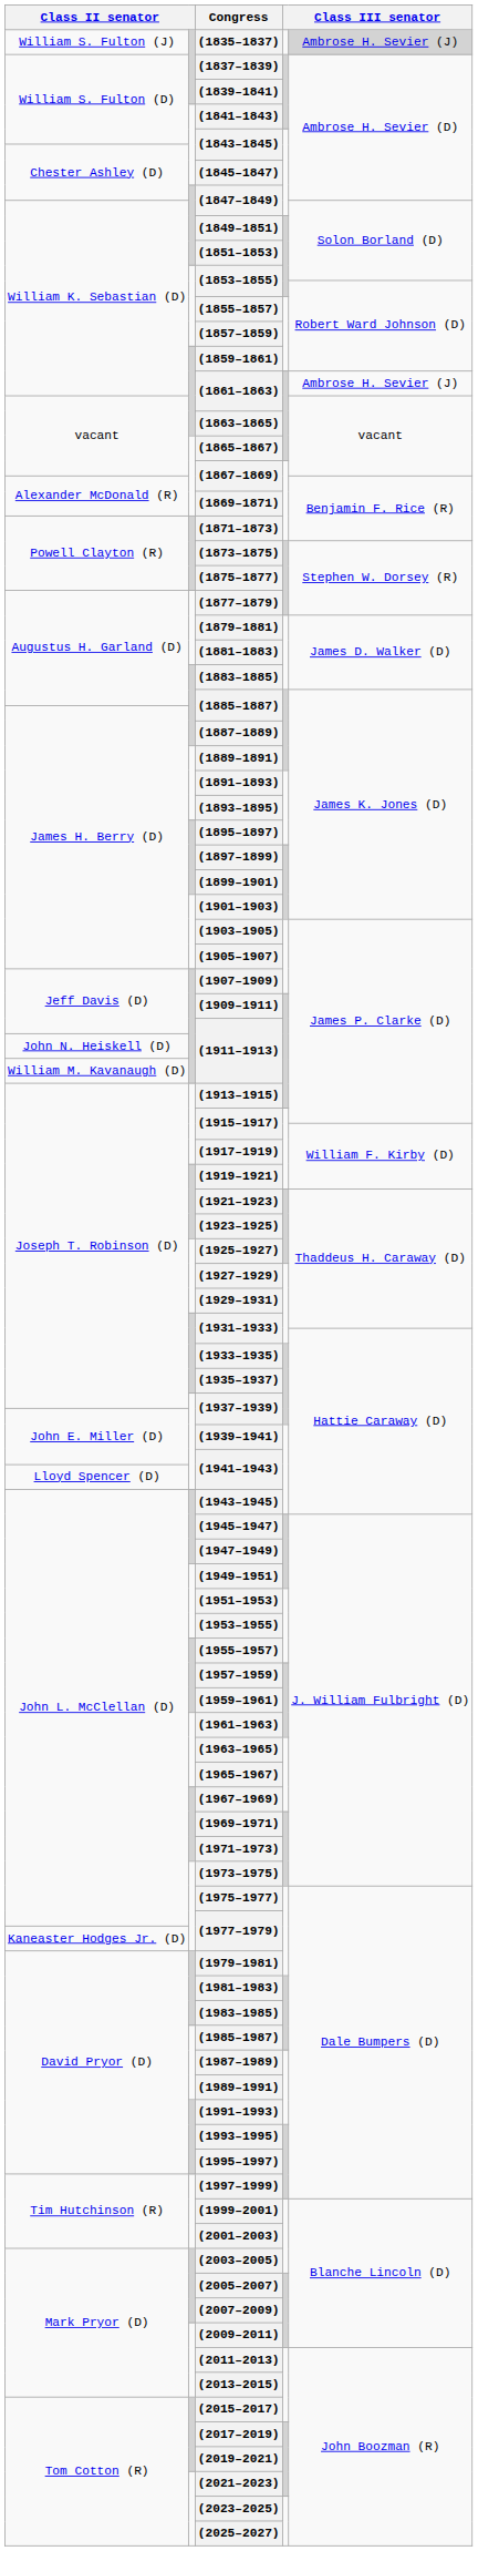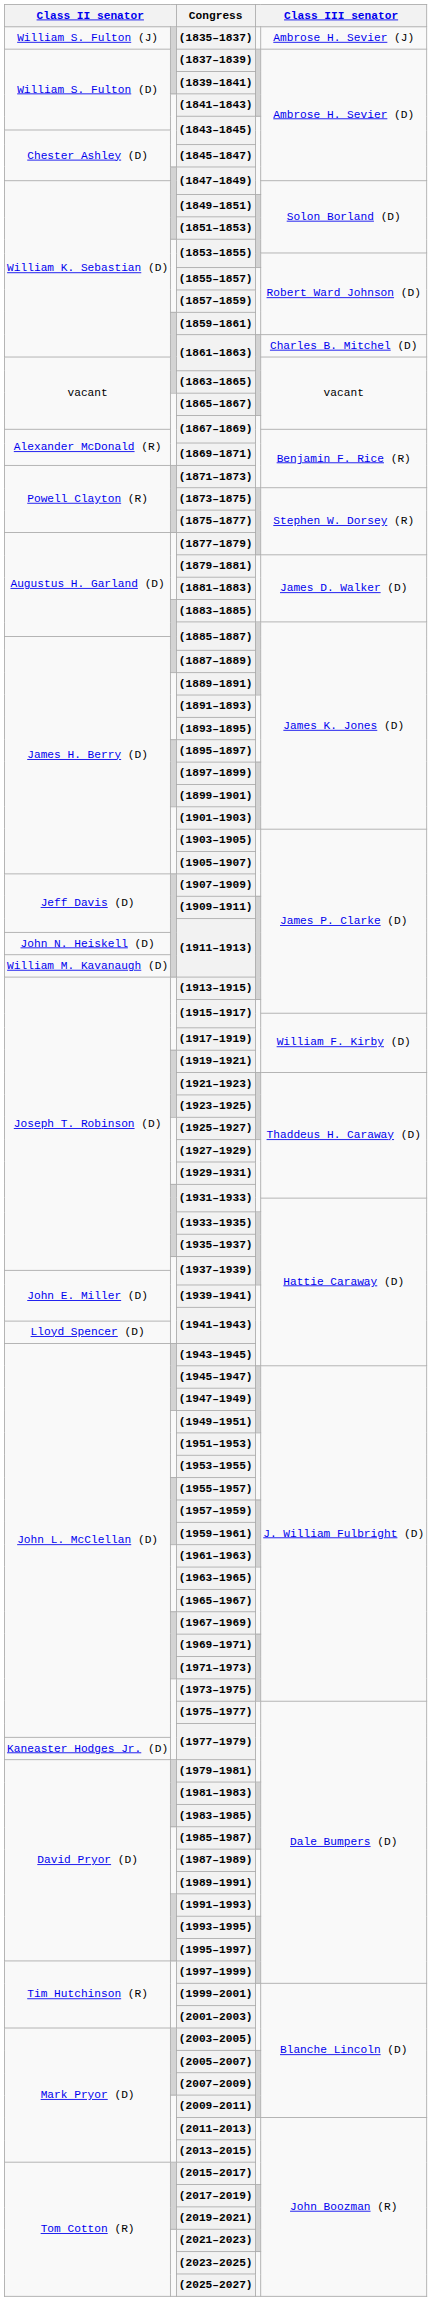(1835–1837) | column 5: lightgrey background -> no background
William K. Sebastian (D) / (1861–1863) | column 5: Ambrose H. Sevier (J) -> Charles B. Mitchel (D)
